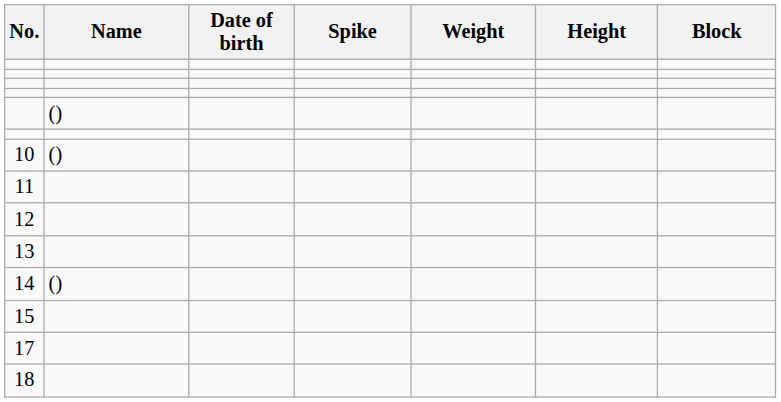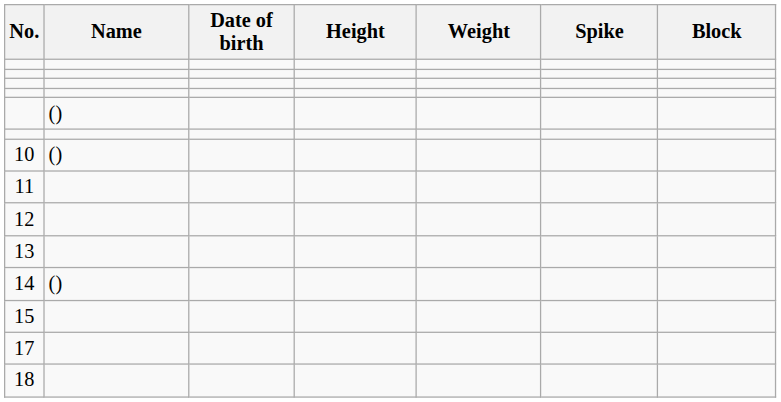columns swapped: Height <-> Spike
